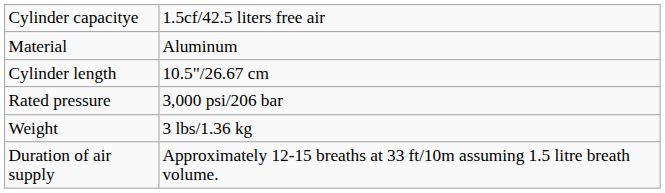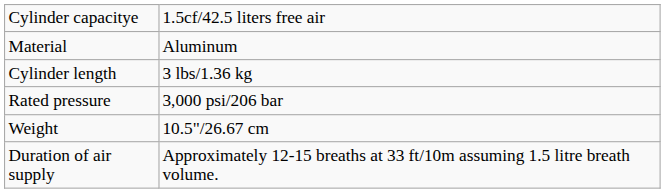Cylinder length | column 2: 10.5"/26.67 cm -> 3 lbs/1.36 kg
Weight | column 2: 3 lbs/1.36 kg -> 10.5"/26.67 cm
